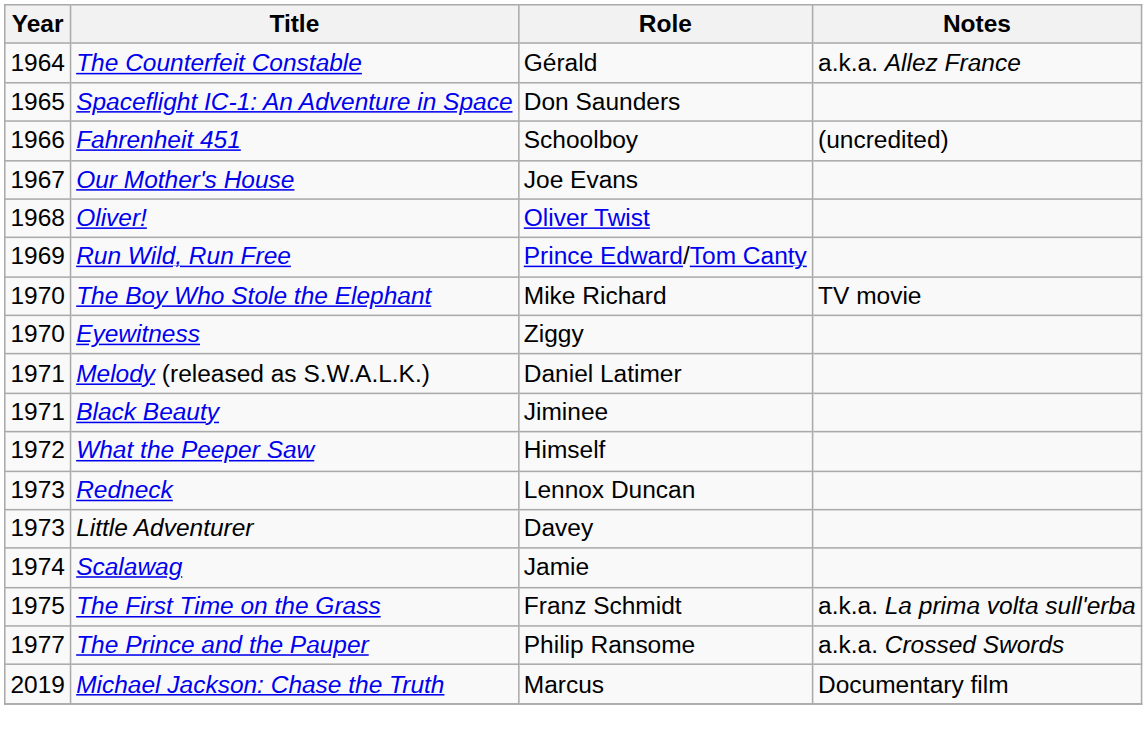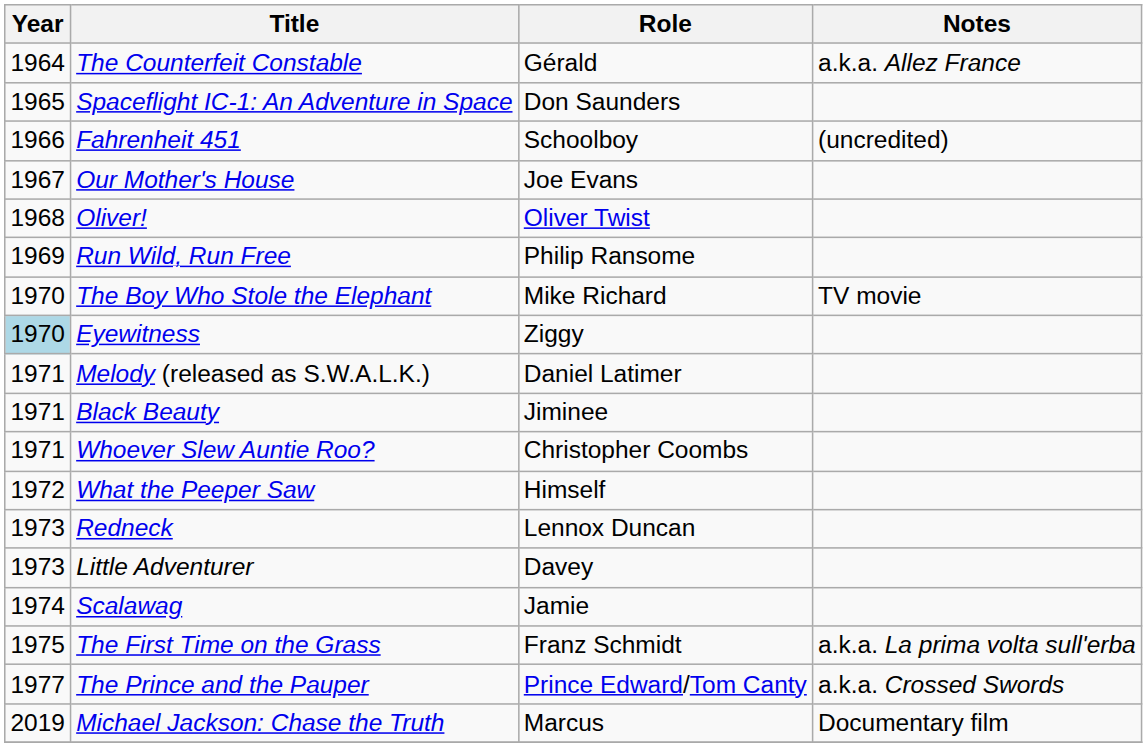Run Wild, Run Free | Role: Prince Edward/Tom Canty -> Philip Ransome
Eyewitness | Year: no background -> lightblue background
+ row: 1971 | Whoever Slew Auntie Roo? | Christopher Coombs
The Prince and the Pauper | Role: Philip Ransome -> Prince Edward/Tom Canty
